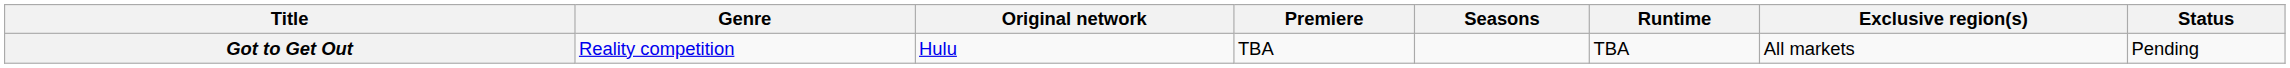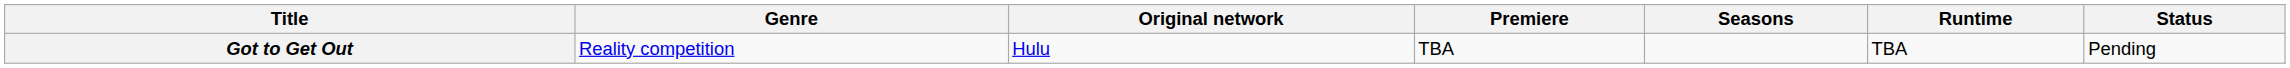- column: Exclusive region(s) | All markets
